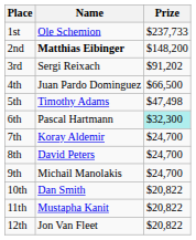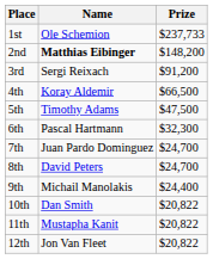3rd | Prize: $91,202 -> $91,200
4th | Name: Juan Pardo Dominguez -> Koray Aldemir
5th | Prize: $47,498 -> $47,500
6th | Prize: paleturquoise background -> no background
7th | Name: Koray Aldemir -> Juan Pardo Dominguez
9th | Prize: $24,700 -> $24,400
